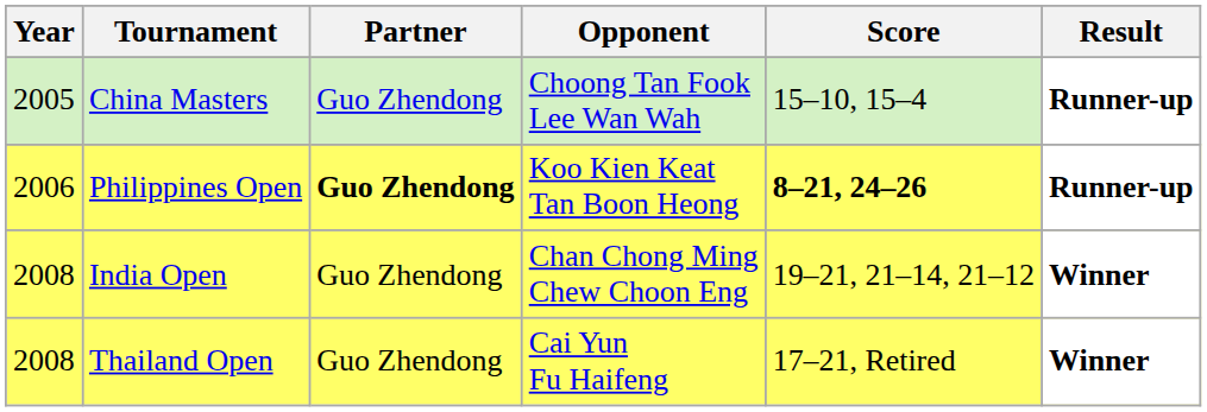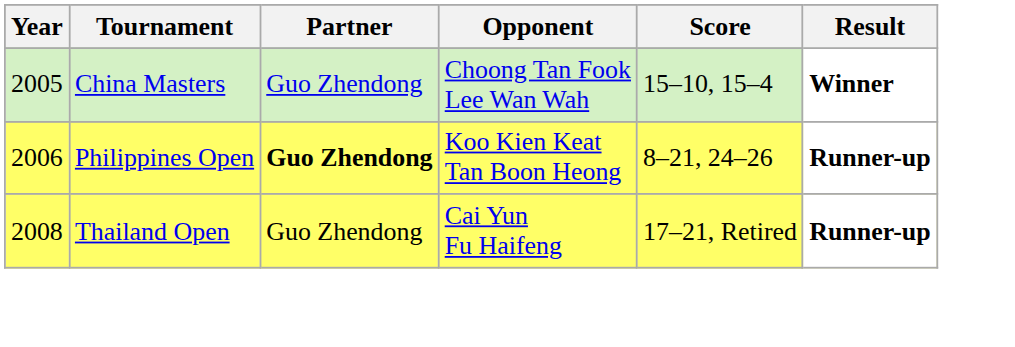China Masters | Result: Runner-up -> Winner
Philippines Open | Score: bold -> normal
- row: 2008 | India Open | Guo Zhendong | Chan Chong Ming Chew Choon Eng | 19–21, 21–14, 21–12 | Winner
Thailand Open | Result: Winner -> Runner-up
